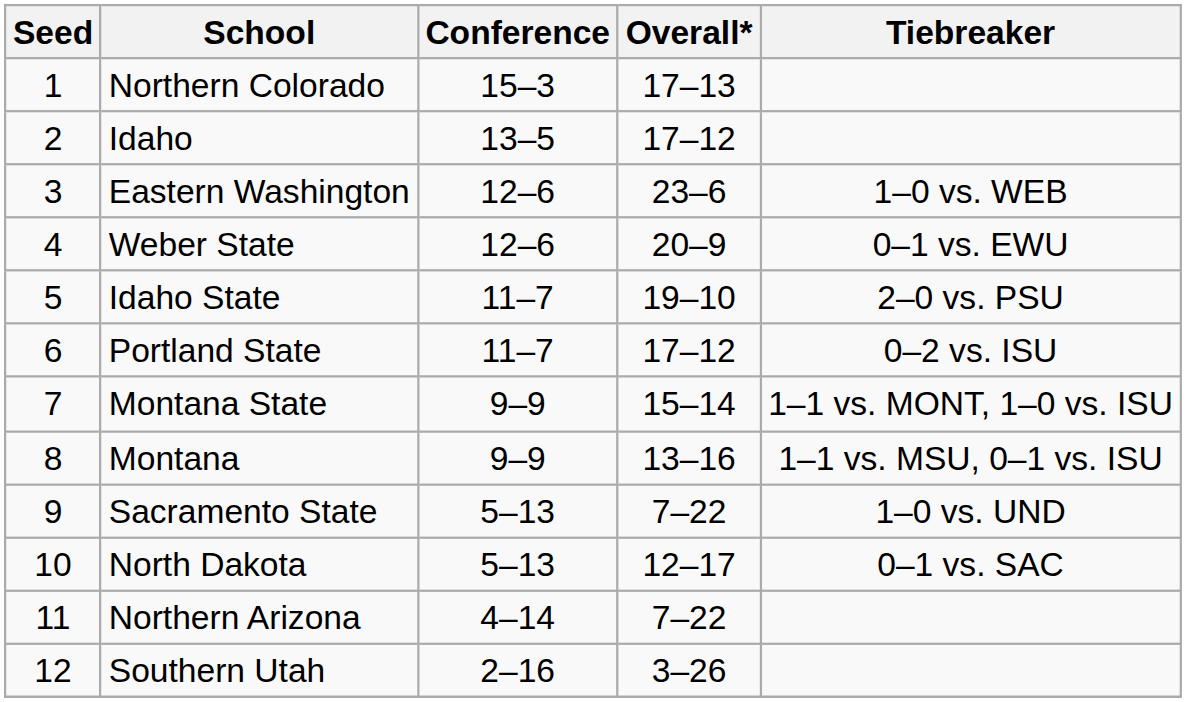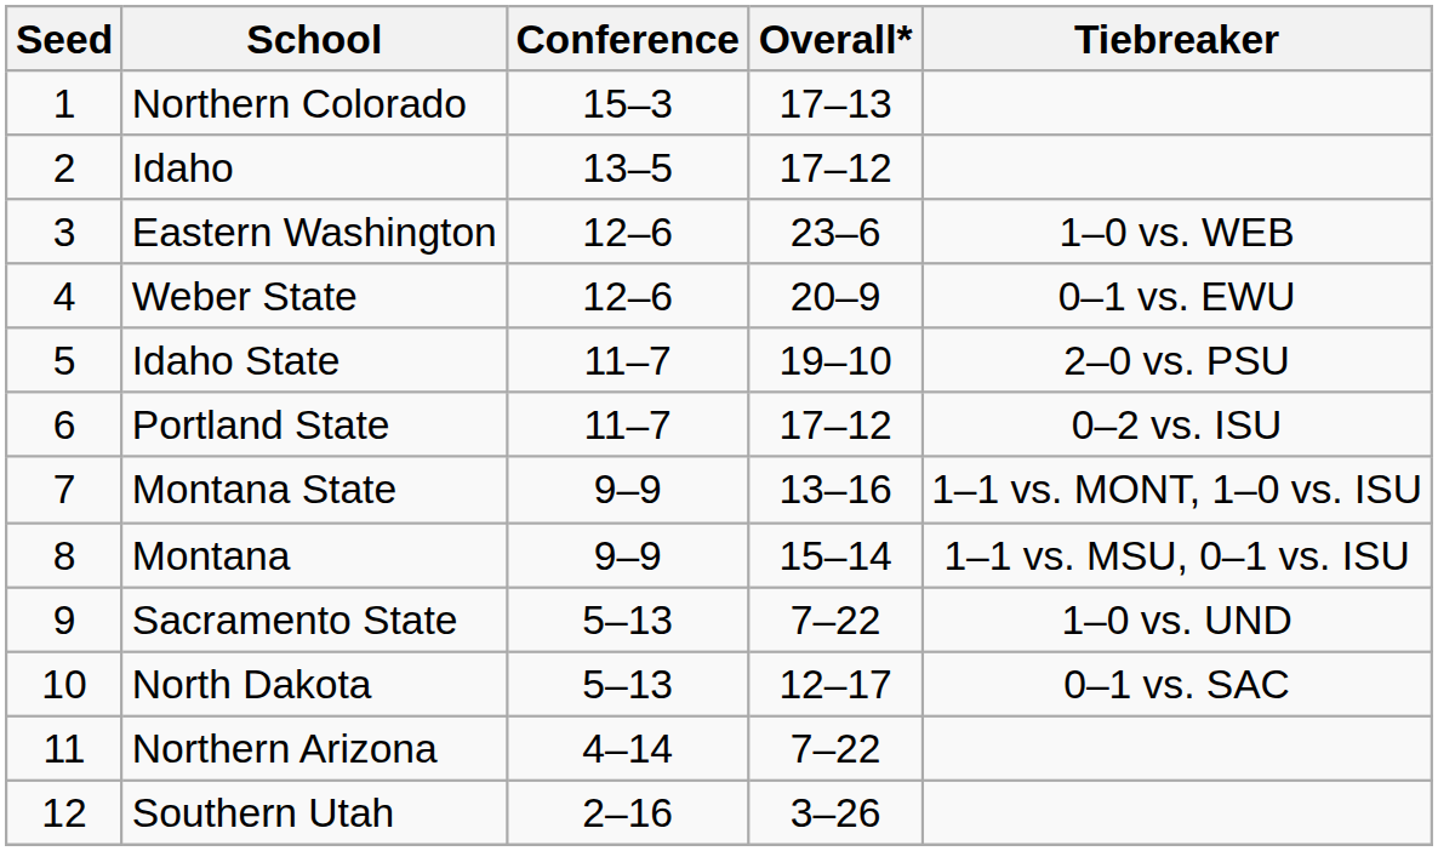Montana State | Overall*: 15–14 -> 13–16
Montana | Overall*: 13–16 -> 15–14
